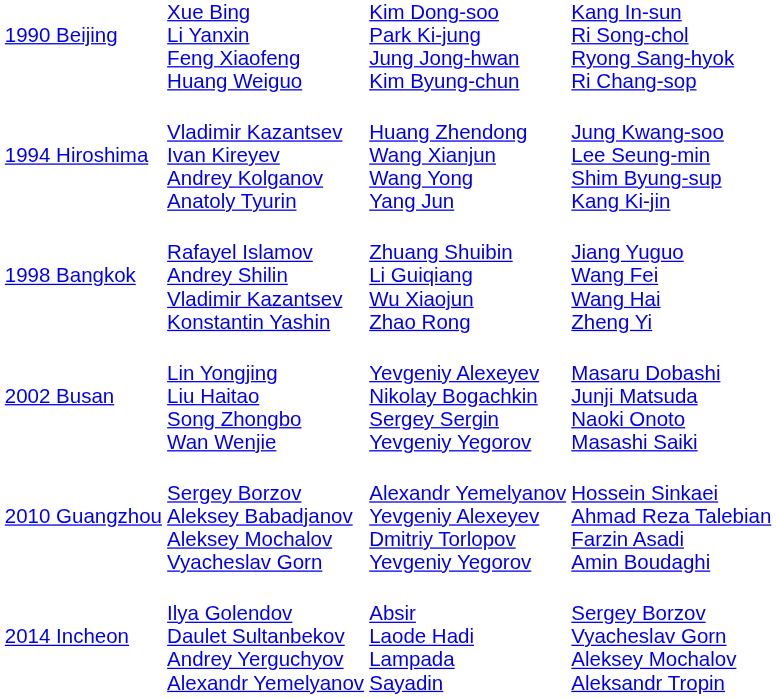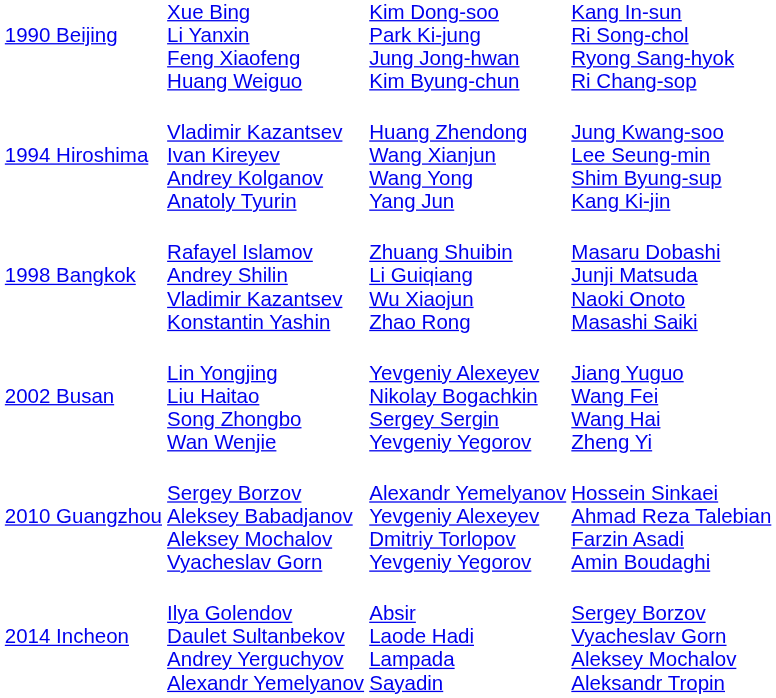1998 Bangkok | column 4: Jiang Yuguo Wang Fei Wang Hai Zheng Yi -> Masaru Dobashi Junji Matsuda Naoki Onoto Masashi Saiki
2002 Busan | column 4: Masaru Dobashi Junji Matsuda Naoki Onoto Masashi Saiki -> Jiang Yuguo Wang Fei Wang Hai Zheng Yi
